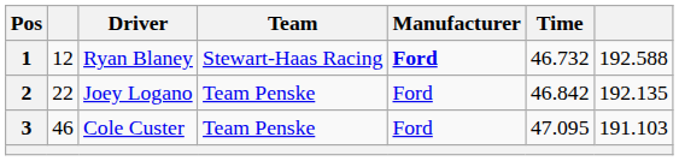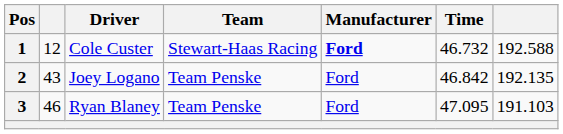1 | Driver: Ryan Blaney -> Cole Custer
2 | column 2: 22 -> 43
3 | Driver: Cole Custer -> Ryan Blaney
